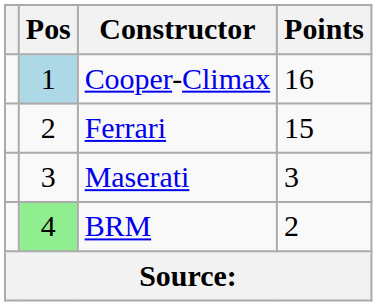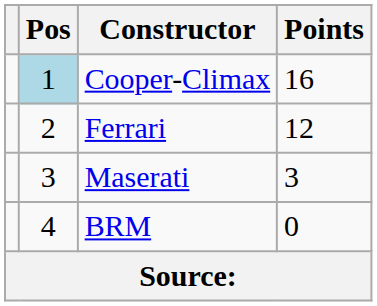Ferrari | Points: 15 -> 12
BRM | Pos: lightgreen background -> no background
BRM | Points: 2 -> 0
